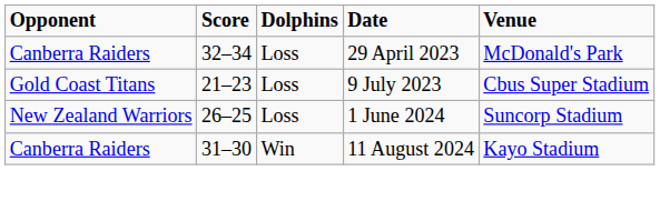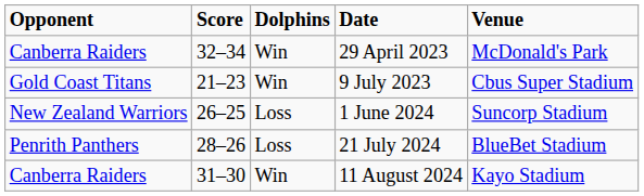29 April 2023 | Dolphins: Loss -> Win
9 July 2023 | Dolphins: Loss -> Win
+ row: Penrith Panthers | 28–26 | Loss | 21 July 2024 | BlueBet Stadium
